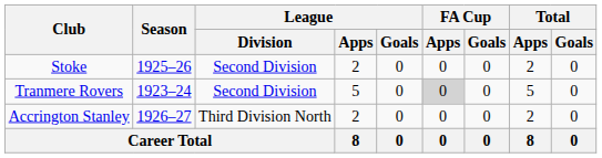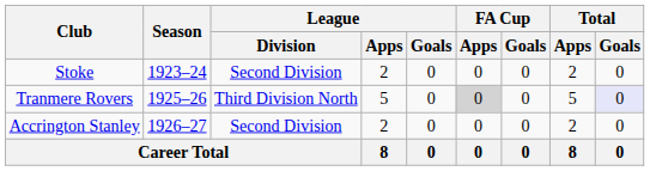Stoke | Season: 1925–26 -> 1923–24
Tranmere Rovers | Season: 1923–24 -> 1925–26
Tranmere Rovers | League / Division: Second Division -> Third Division North
Tranmere Rovers | Total / Goals: no background -> lavender background
Accrington Stanley | League / Division: Third Division North -> Second Division
